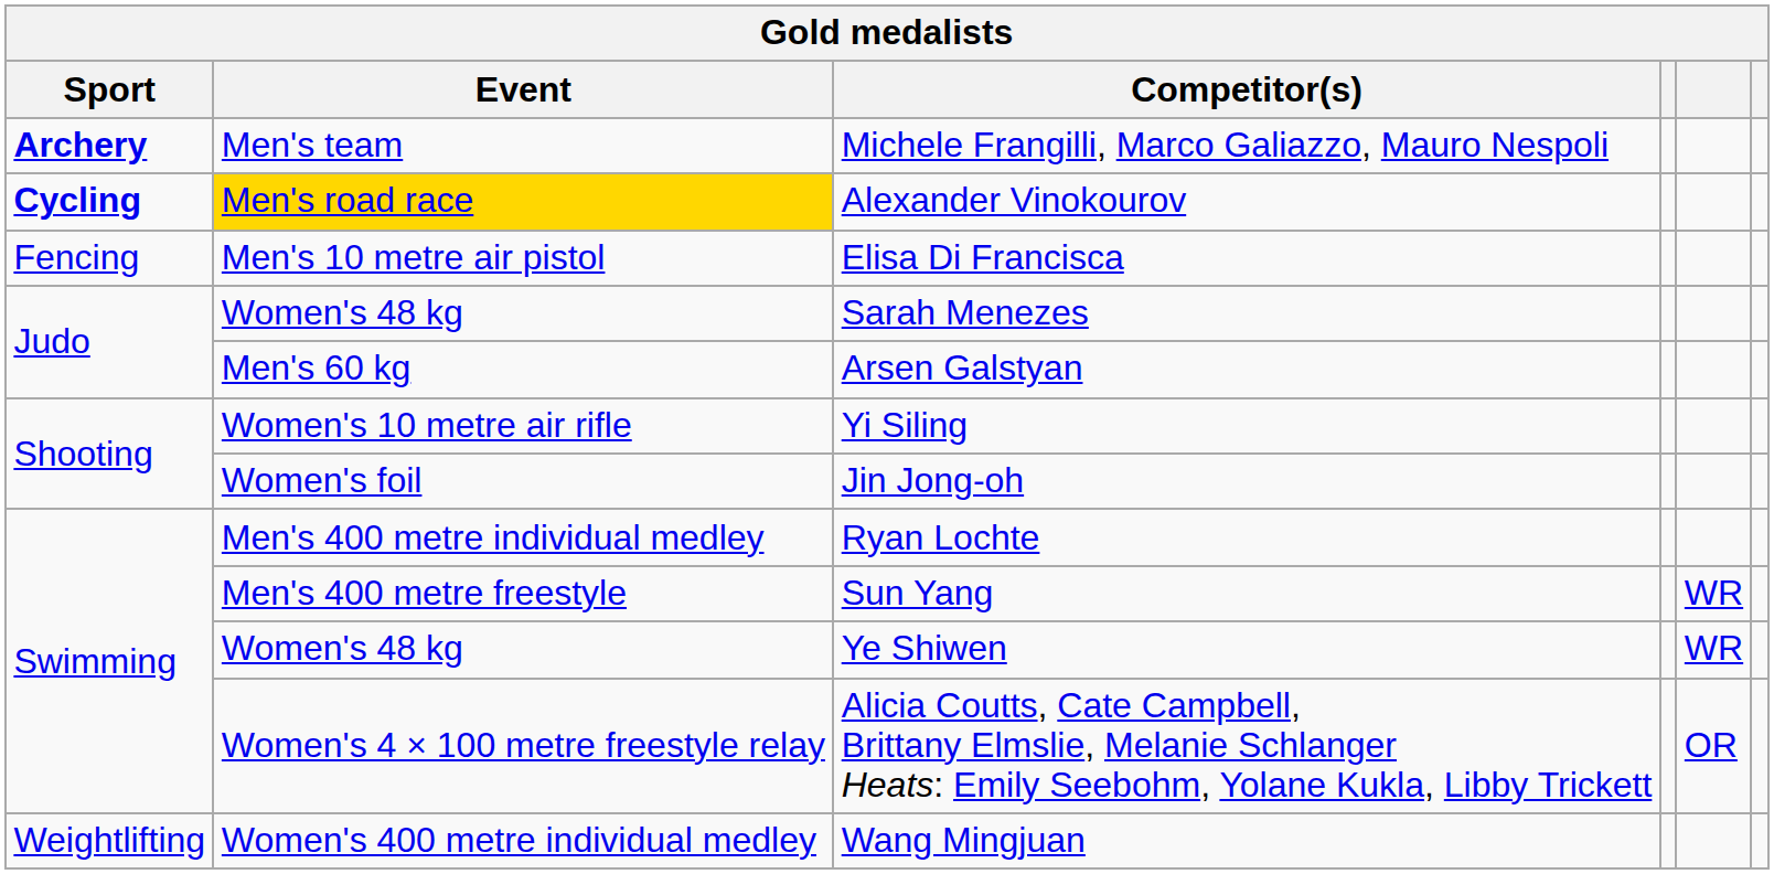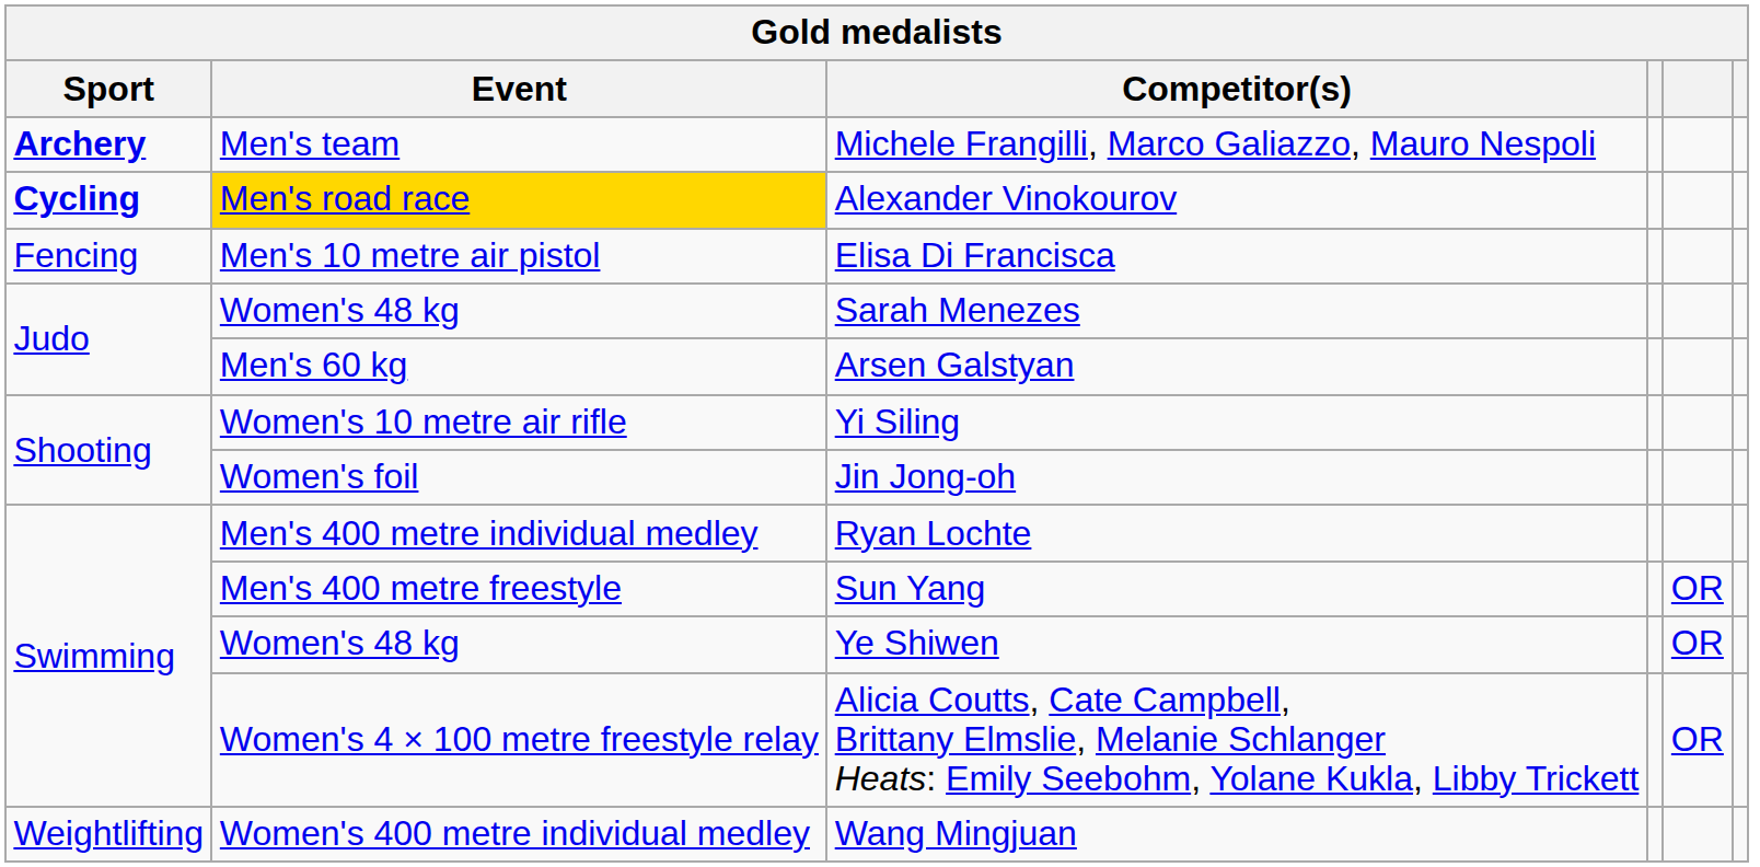Sun Yang | column 5: WR -> OR
Ye Shiwen | column 5: WR -> OR
